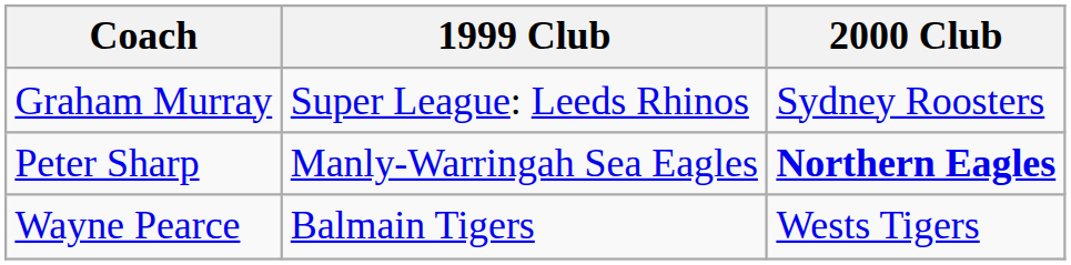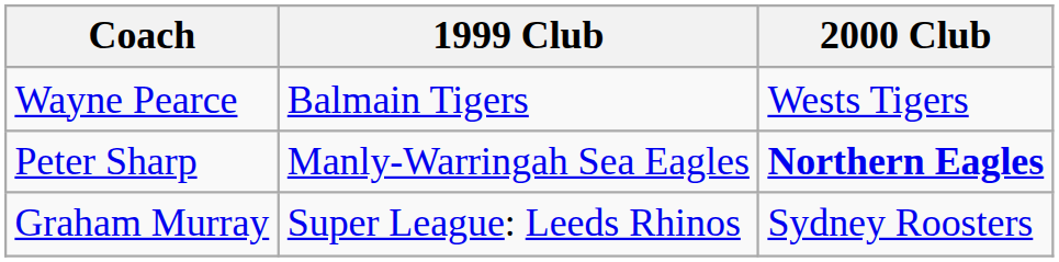rows swapped: Wayne Pearce <-> Graham Murray
